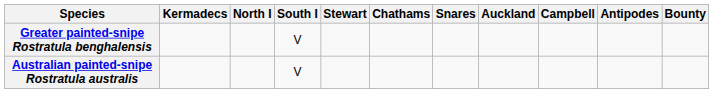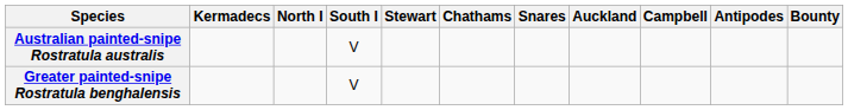rows swapped: Greater painted-snipe Rostratula benghalensis <-> Australian painted-snipe Rostratula australis
